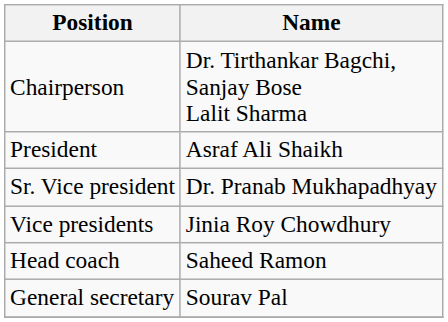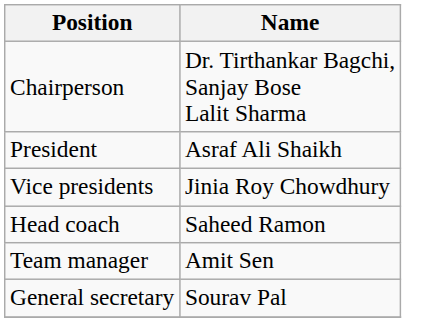- row: Sr. Vice president | Dr. Pranab Mukhapadhyay
+ row: Team manager | Amit Sen
